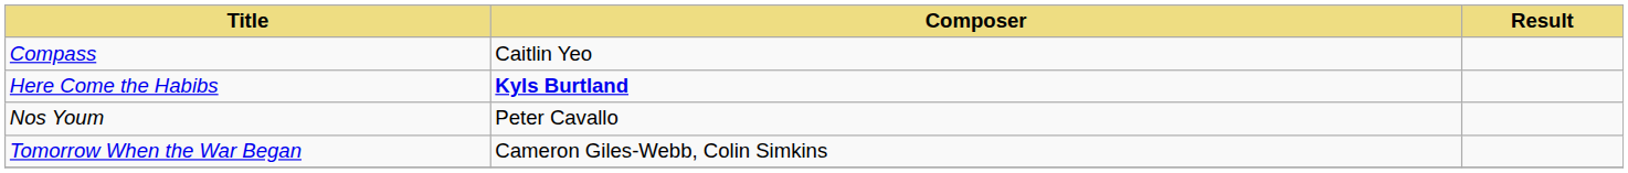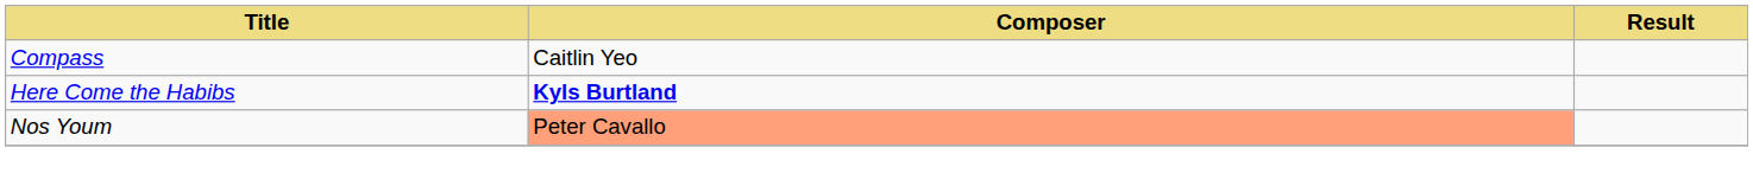Nos Youm | Composer: no background -> lightsalmon background
- row: Tomorrow When the War Began | Cameron Giles-Webb, Colin Simkins
